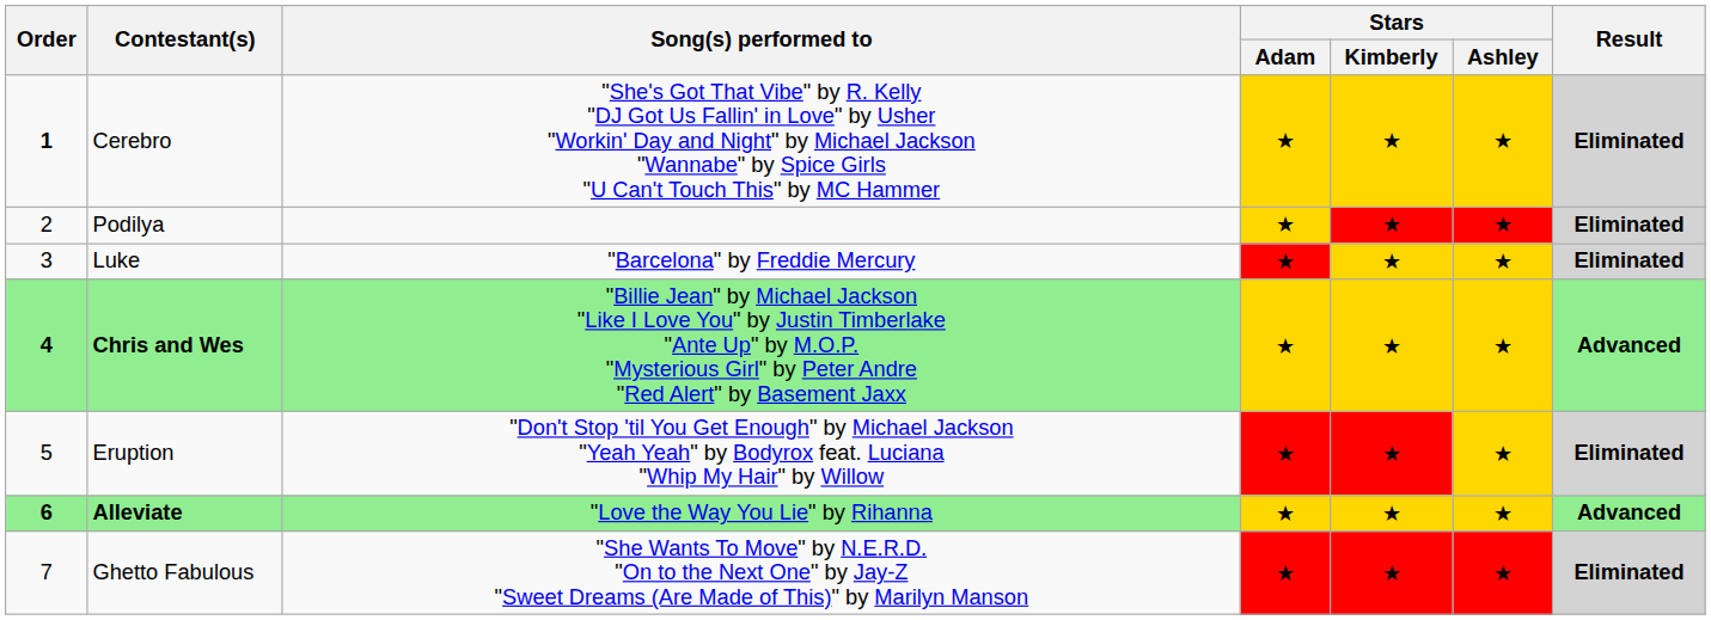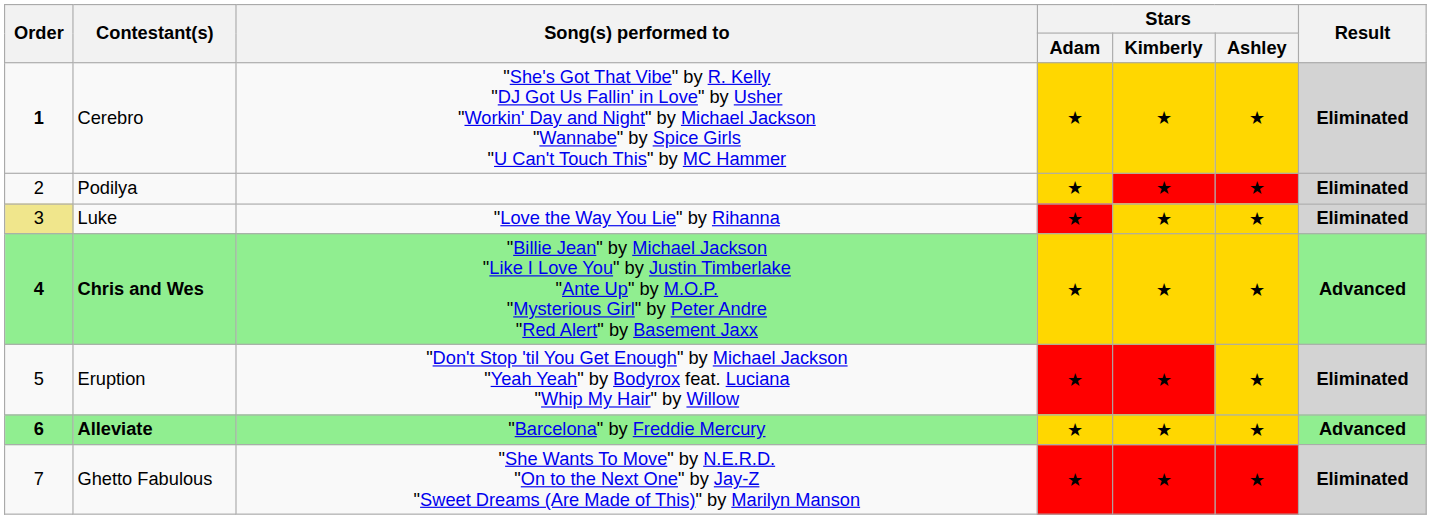Luke | Order: no background -> khaki background
Luke | Song(s) performed to: "Barcelona" by Freddie Mercury -> "Love the Way You Lie" by Rihanna
Alleviate | Song(s) performed to: "Love the Way You Lie" by Rihanna -> "Barcelona" by Freddie Mercury
